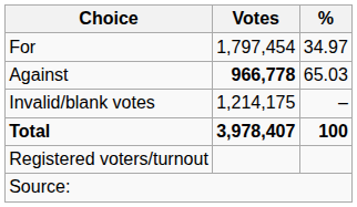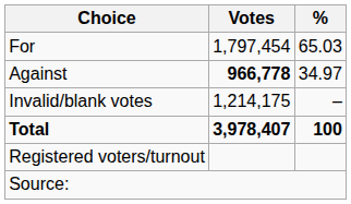For | %: 34.97 -> 65.03
Against | %: 65.03 -> 34.97
